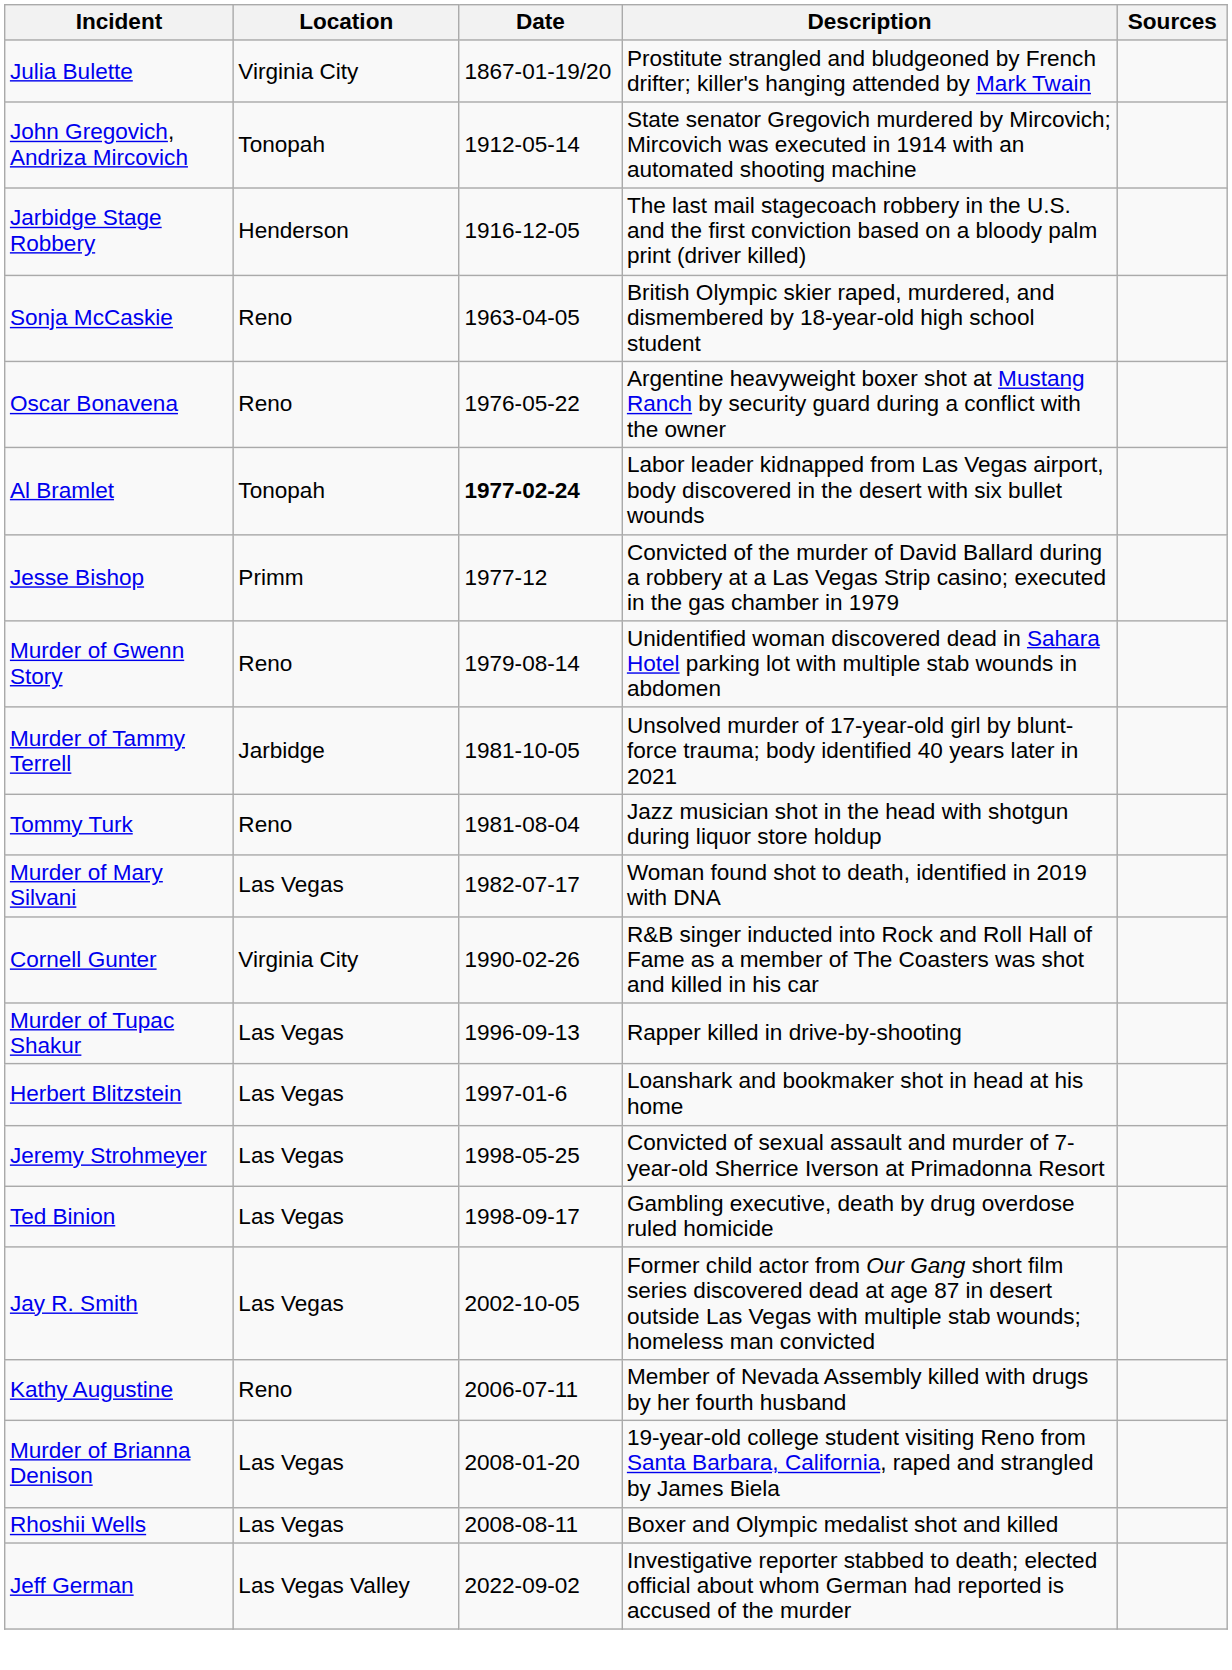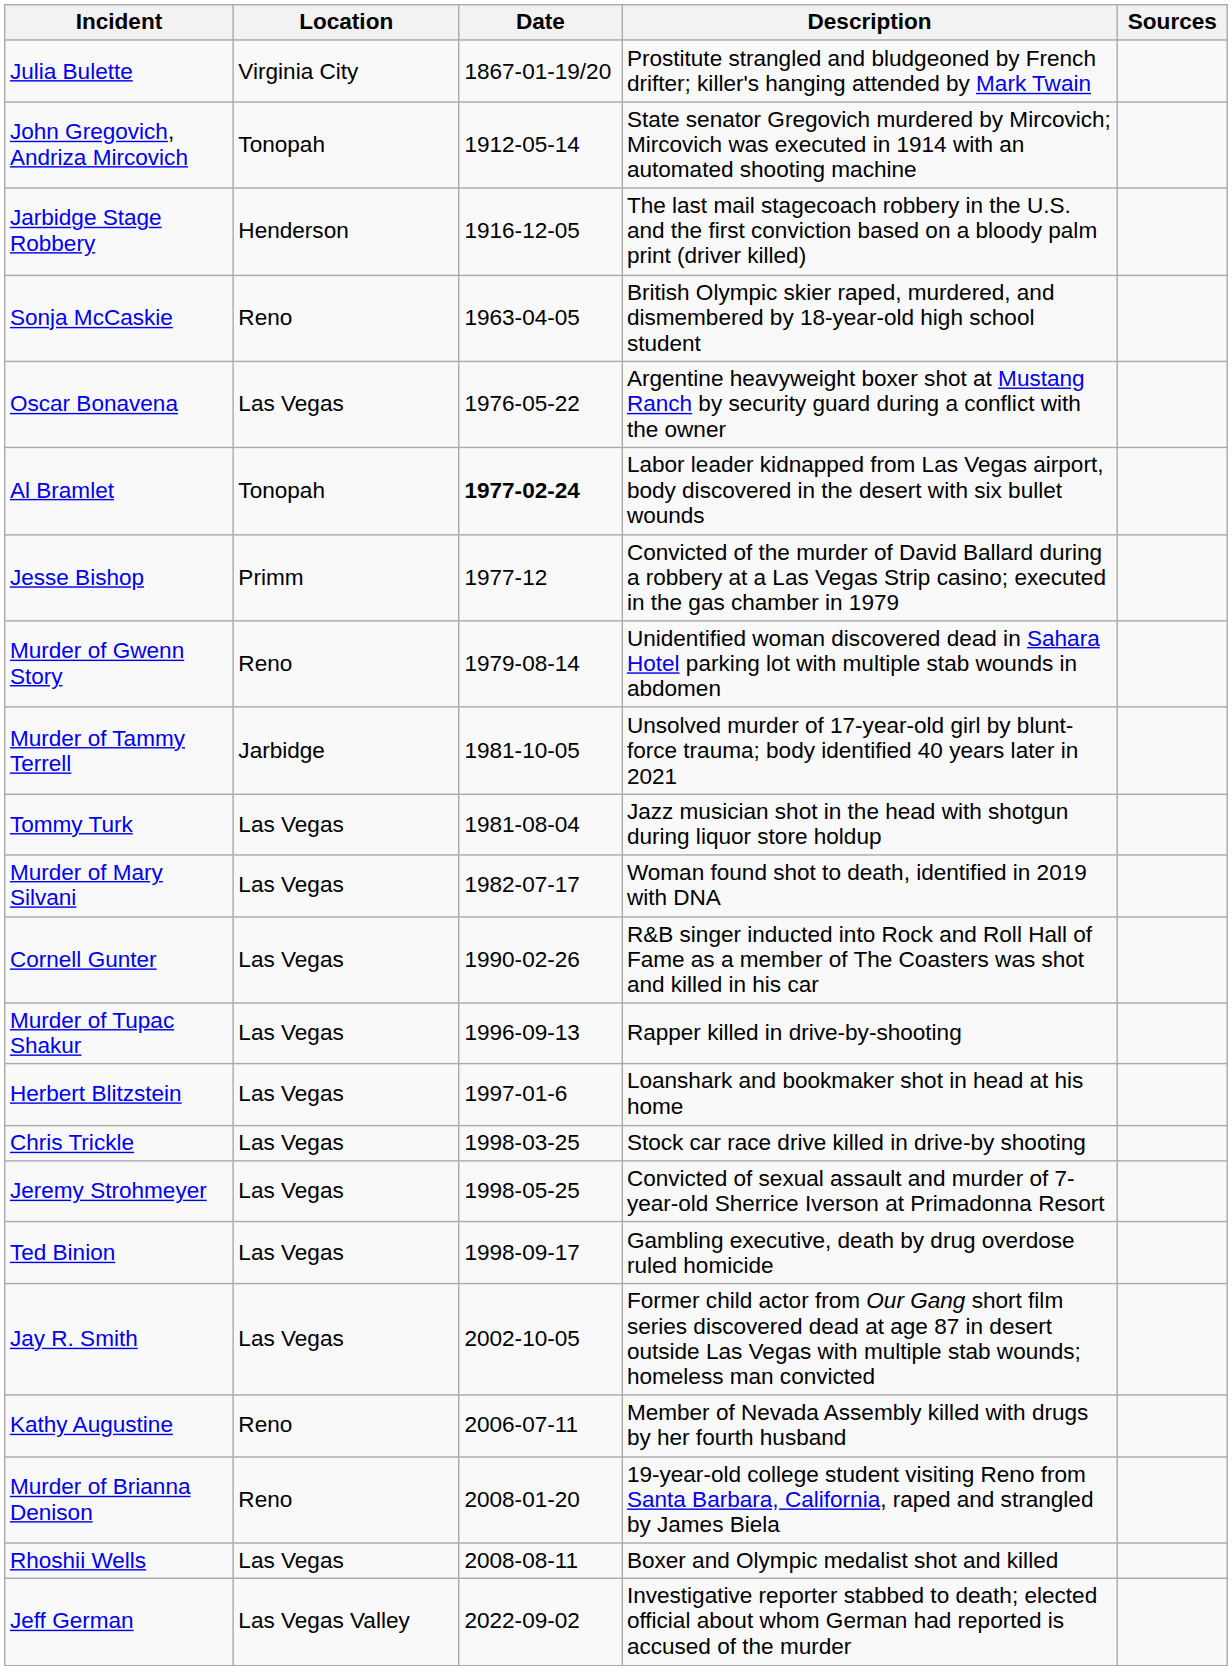Oscar Bonavena | Location: Reno -> Las Vegas
Tommy Turk | Location: Reno -> Las Vegas
Cornell Gunter | Location: Virginia City -> Las Vegas
+ row: Chris Trickle | Las Vegas | 1998-03-25 | Stock car race drive killed in drive-by shooting
Murder of Brianna Denison | Location: Las Vegas -> Reno
